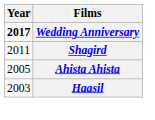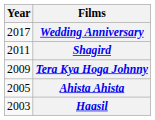Wedding Anniversary | Year: bold -> normal
+ row: 2009 | Tera Kya Hoga Johnny
